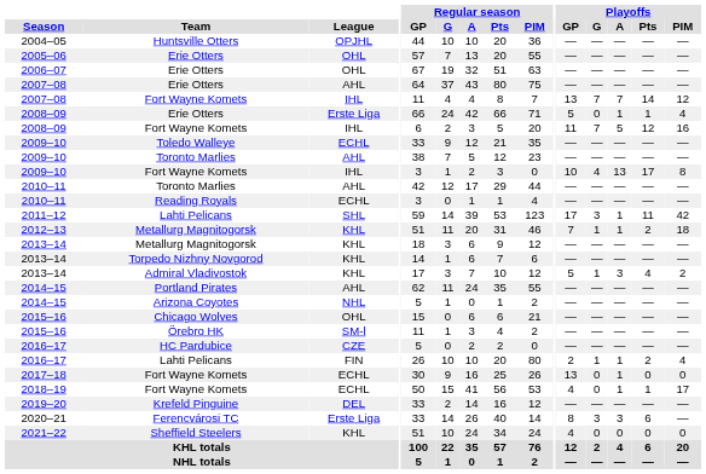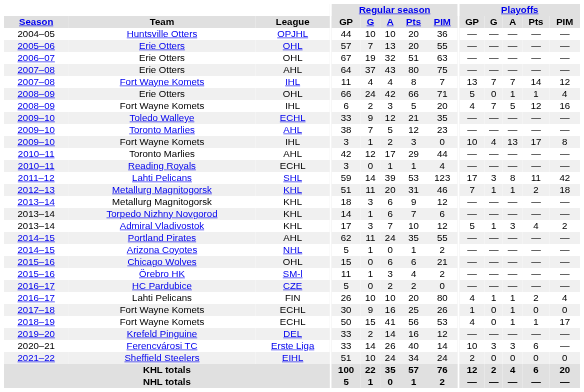2008–09 / Erie Otters | League: Erste Liga -> OHL
2008–09 / Fort Wayne Komets | Playoffs / GP: 11 -> 4
2011–12 | Playoffs / A: 1 -> 8
2016–17 / Lahti Pelicans | Playoffs / GP: 2 -> 4
2017–18 | Playoffs / GP: 13 -> 1
2020–21 | Playoffs / GP: 8 -> 10
2021–22 | League: KHL -> EIHL
2021–22 | Playoffs / GP: 4 -> 2
